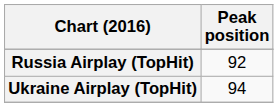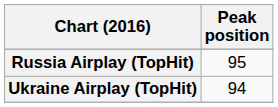Russia Airplay (TopHit) | Peak position: 92 -> 95
